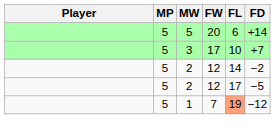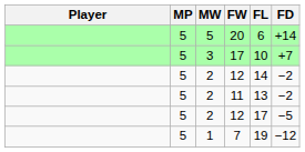+ row: 5 | 2 | 11 | 13 | −2
7 | FL: lightsalmon background -> no background
